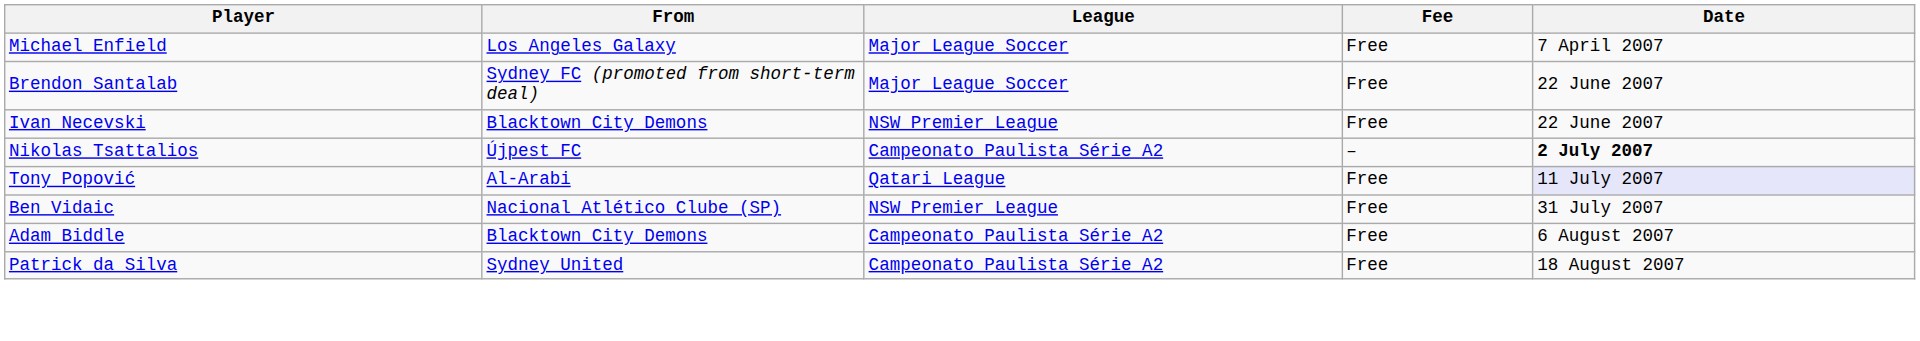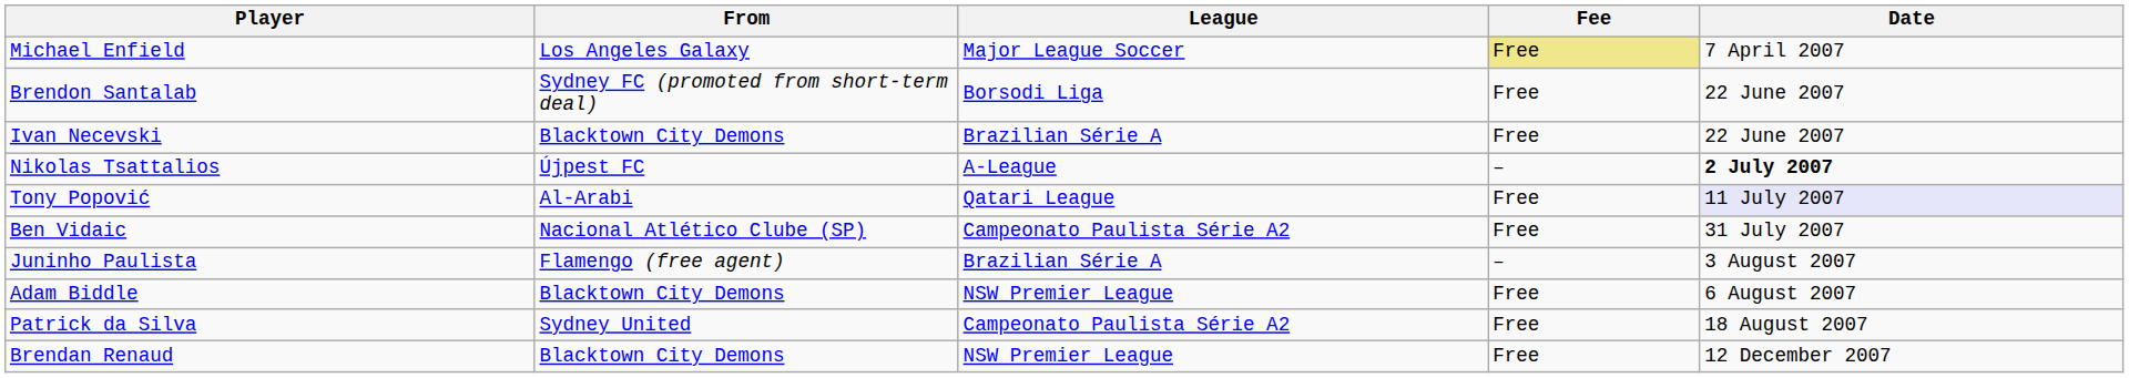Michael Enfield | Fee: no background -> khaki background
Brendon Santalab | League: Major League Soccer -> Borsodi Liga
Ivan Necevski | League: NSW Premier League -> Brazilian Série A
Nikolas Tsattalios | League: Campeonato Paulista Série A2 -> A-League
Ben Vidaic | League: NSW Premier League -> Campeonato Paulista Série A2
+ row: Juninho Paulista | Flamengo (free agent) | Brazilian Série A | – | 3 August 2007
Adam Biddle | League: Campeonato Paulista Série A2 -> NSW Premier League
+ row: Brendan Renaud | Blacktown City Demons | NSW Premier League | Free | 12 December 2007
